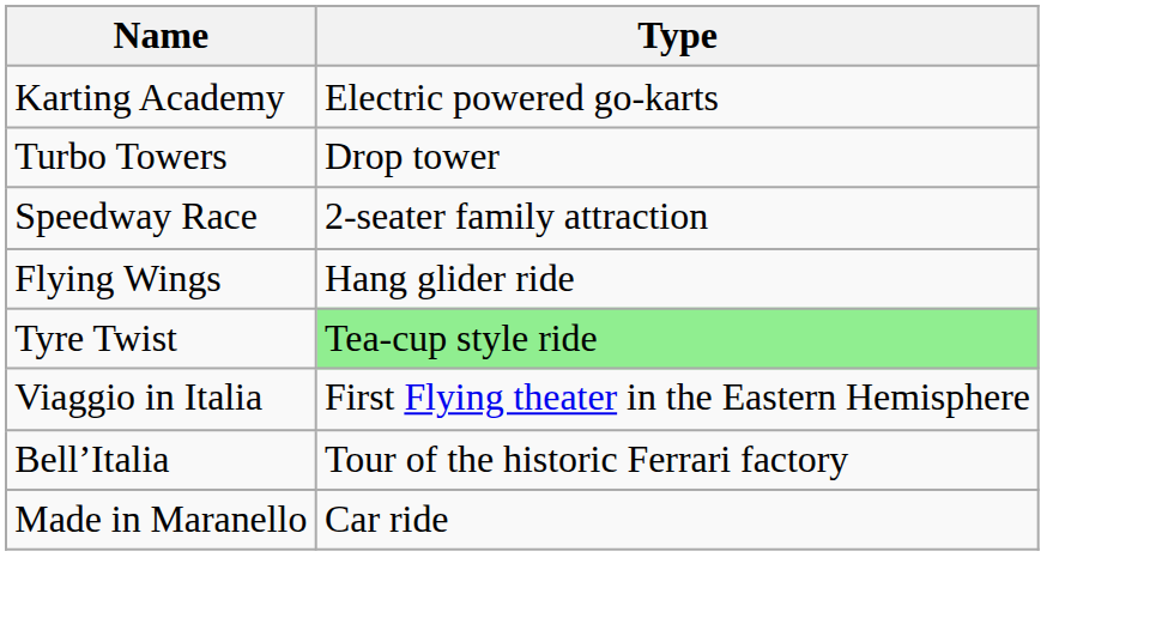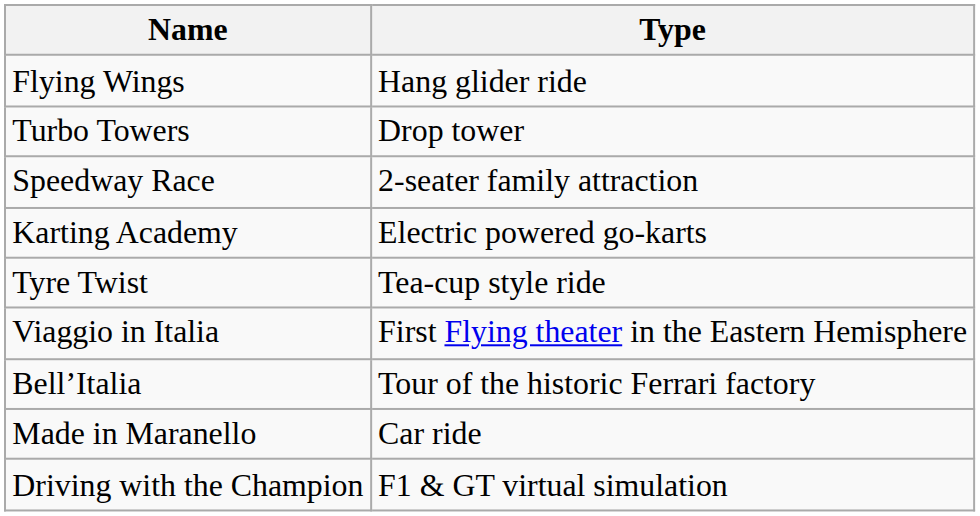rows swapped: Flying Wings <-> Karting Academy
Tyre Twist | Type: lightgreen background -> no background
+ row: Driving with the Champion | F1 & GT virtual simulation
